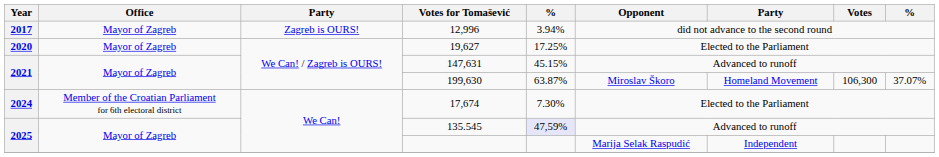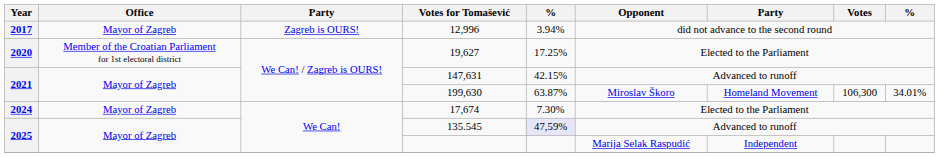19,627 | Office: Mayor of Zagreb -> Member of the Croatian Parliament for 1st electoral district
147,631 | column 5: 45.15% -> 42.15%
199,630 | column 9: 37.07% -> 34.01%
17,674 | Office: Member of the Croatian Parliament for 6th electoral district -> Mayor of Zagreb
